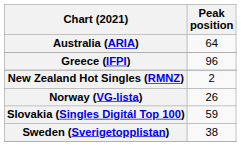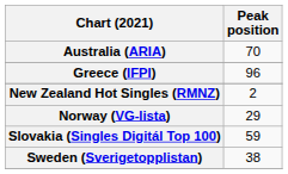Australia (ARIA) | Peak position: 64 -> 70
Norway (VG-lista) | Peak position: 26 -> 29
